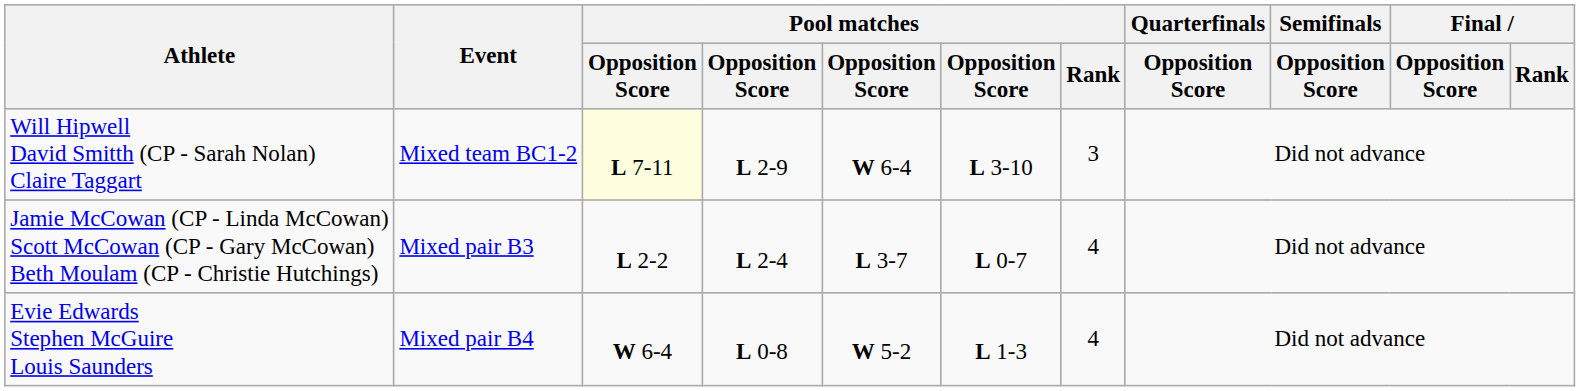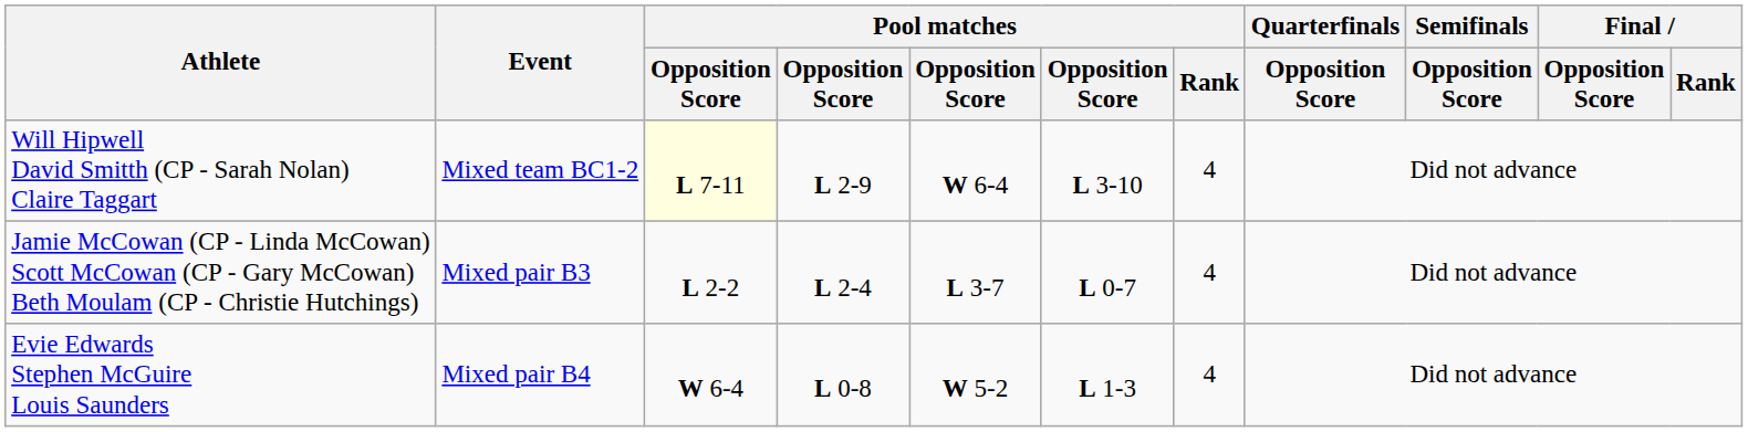Will Hipwell David Smitth (CP - Sarah Nolan) Claire Taggart | Pool matches / Rank: 3 -> 4
